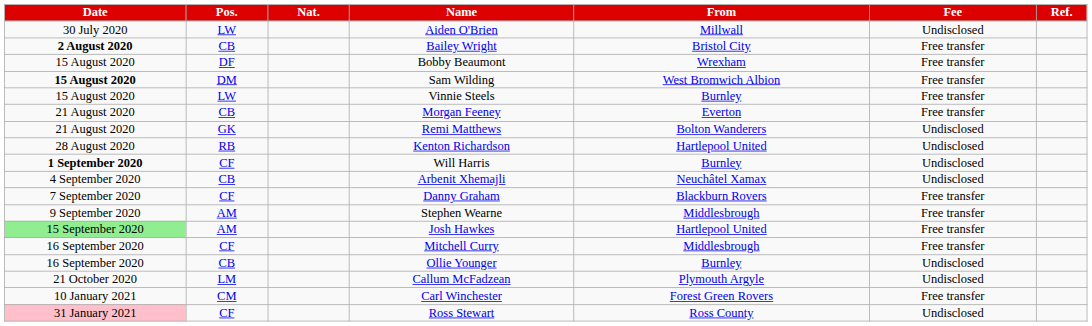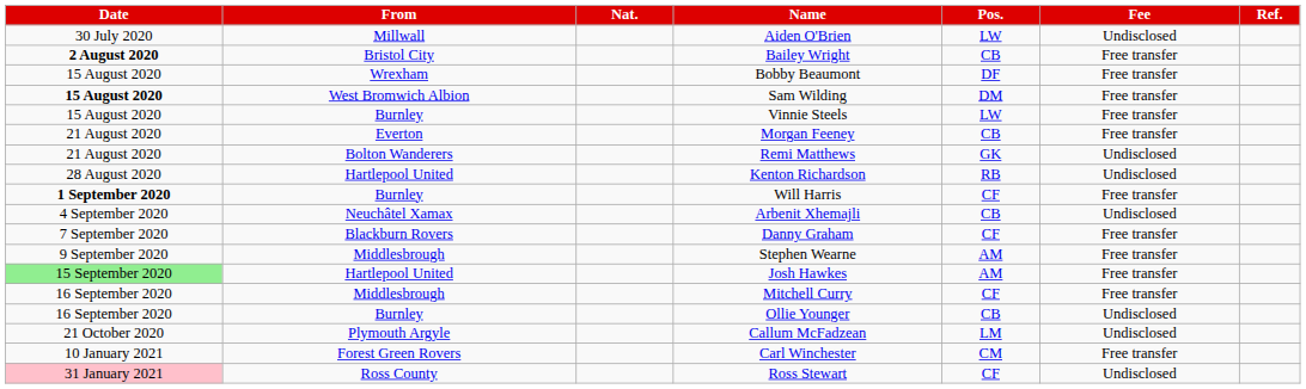columns swapped: Pos. <-> From
Will Harris | Fee: Undisclosed -> Free transfer
